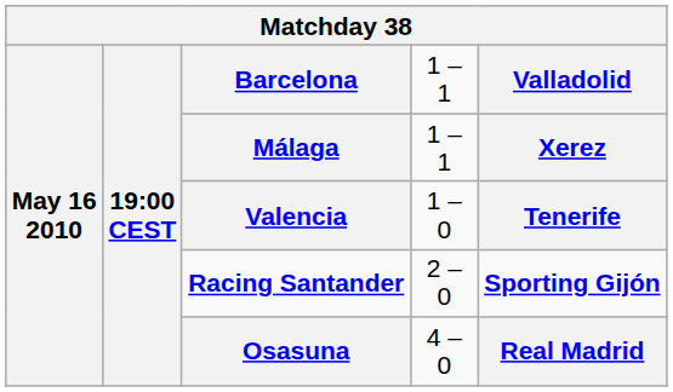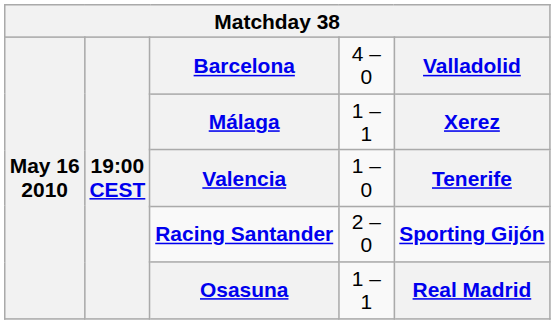Barcelona | column 4: 1 – 1 -> 4 – 0
Osasuna | column 4: 4 – 0 -> 1 – 1
